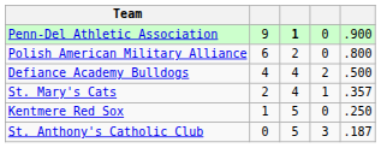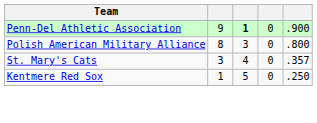Polish American Military Alliance | column 2: 6 -> 8
Polish American Military Alliance | column 3: 2 -> 3
- row: Defiance Academy Bulldogs | 4 | 4 | 2 | .500
St. Mary's Cats | column 2: 2 -> 3
St. Mary's Cats | column 4: 1 -> 0
- row: St. Anthony's Catholic Club | 0 | 5 | 3 | .187
